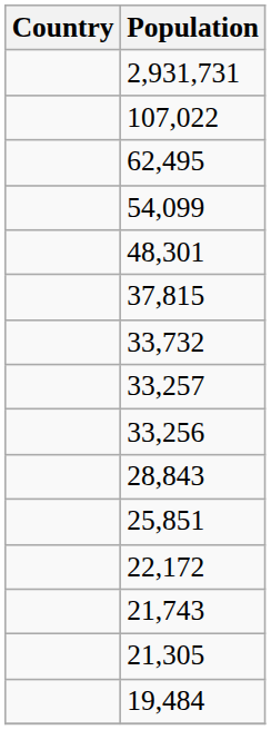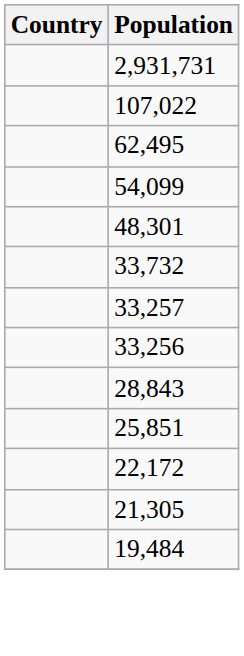- row: 37,815
- row: 21,743
